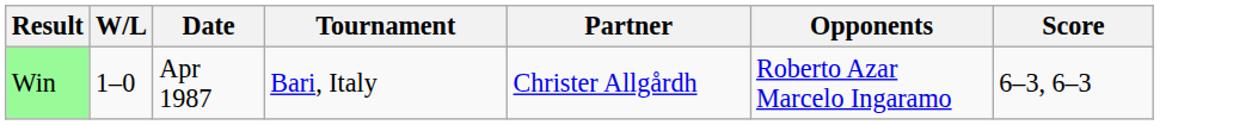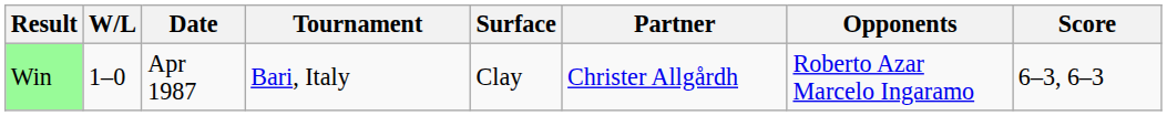+ column: Surface | Clay
